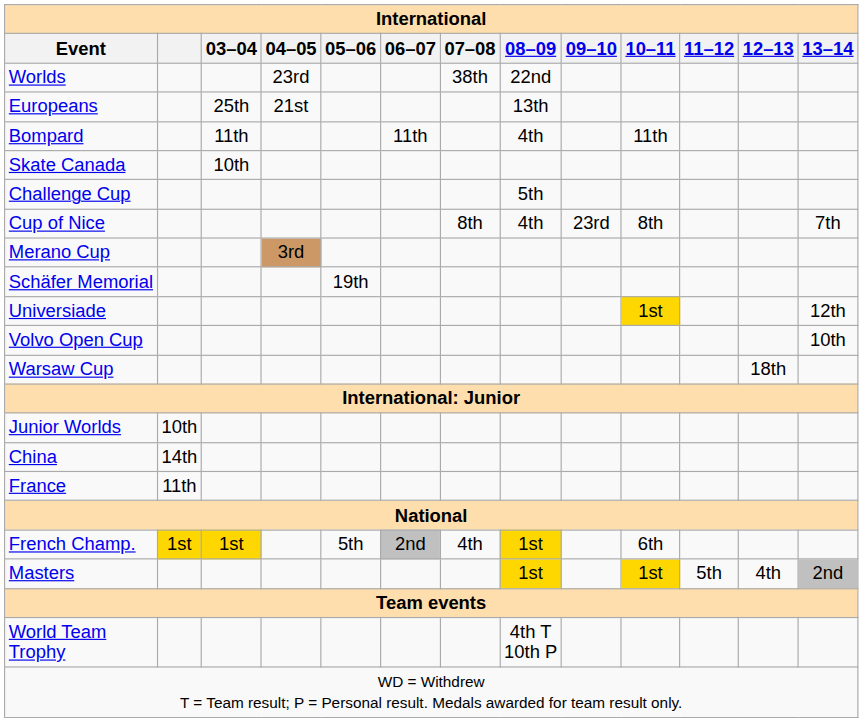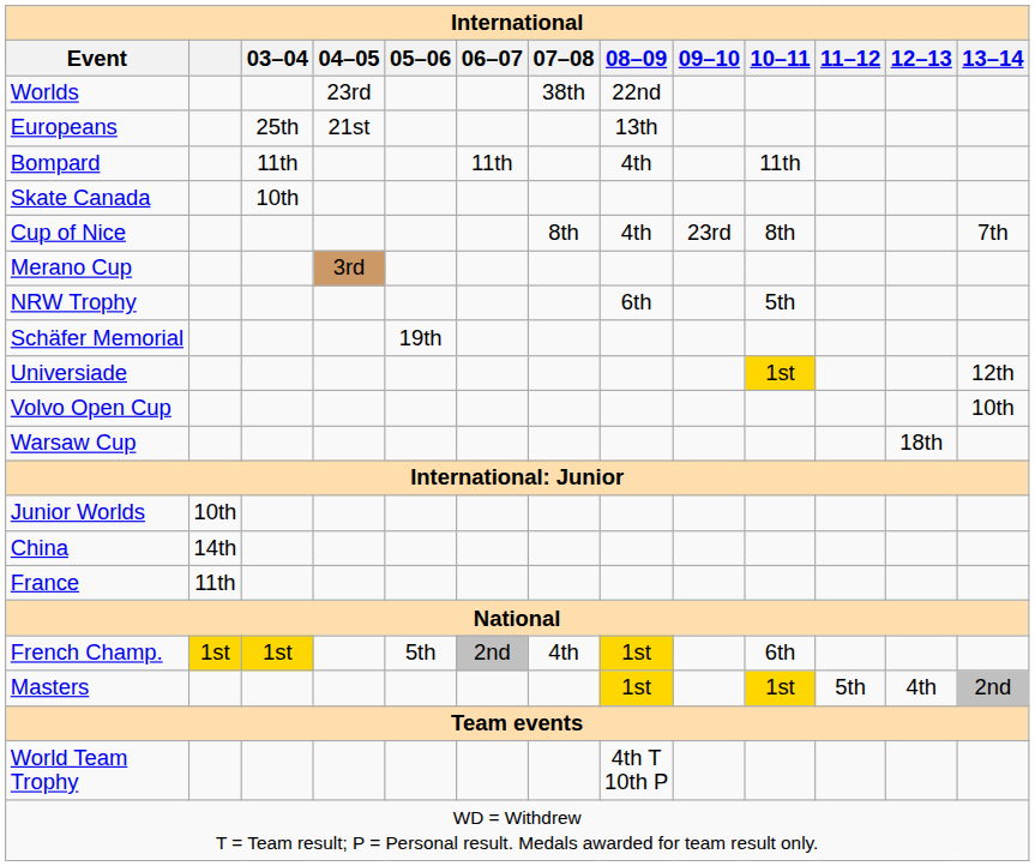- row: Challenge Cup | 5th
+ row: NRW Trophy | 6th | 5th
